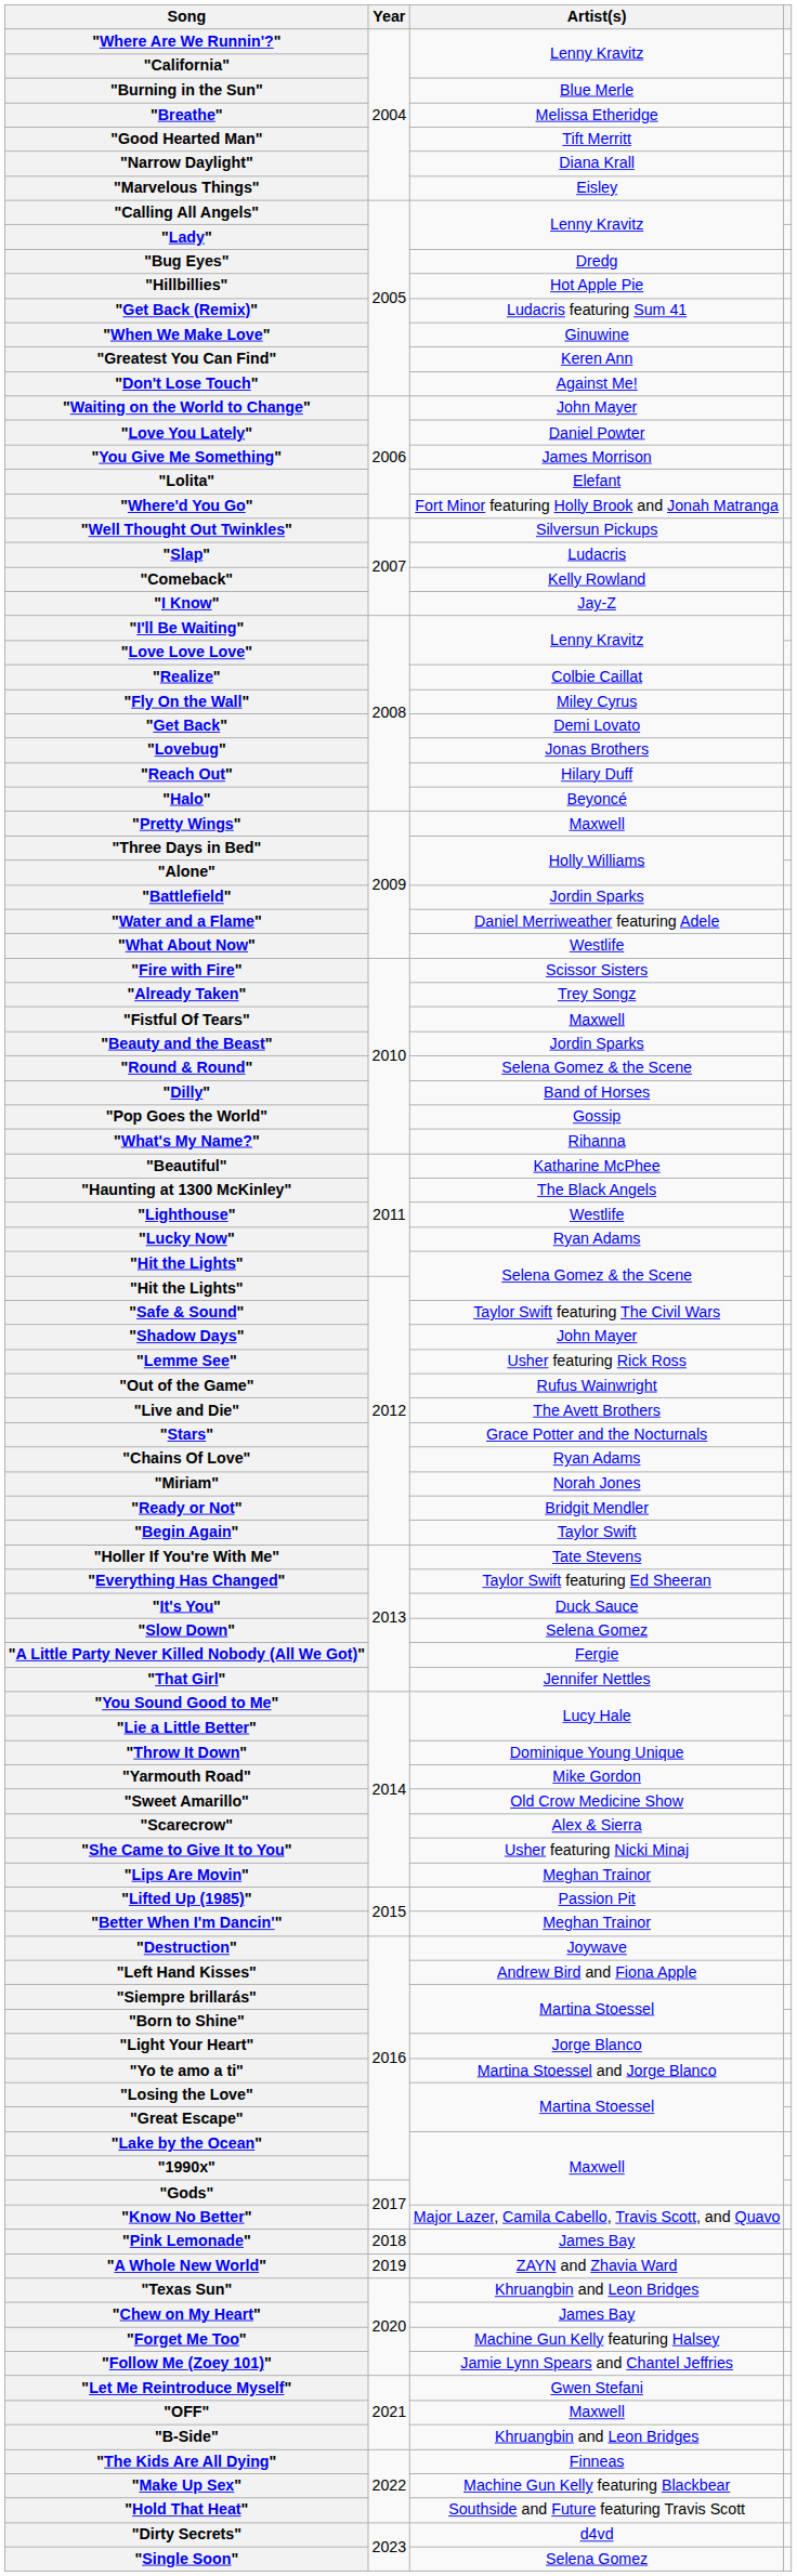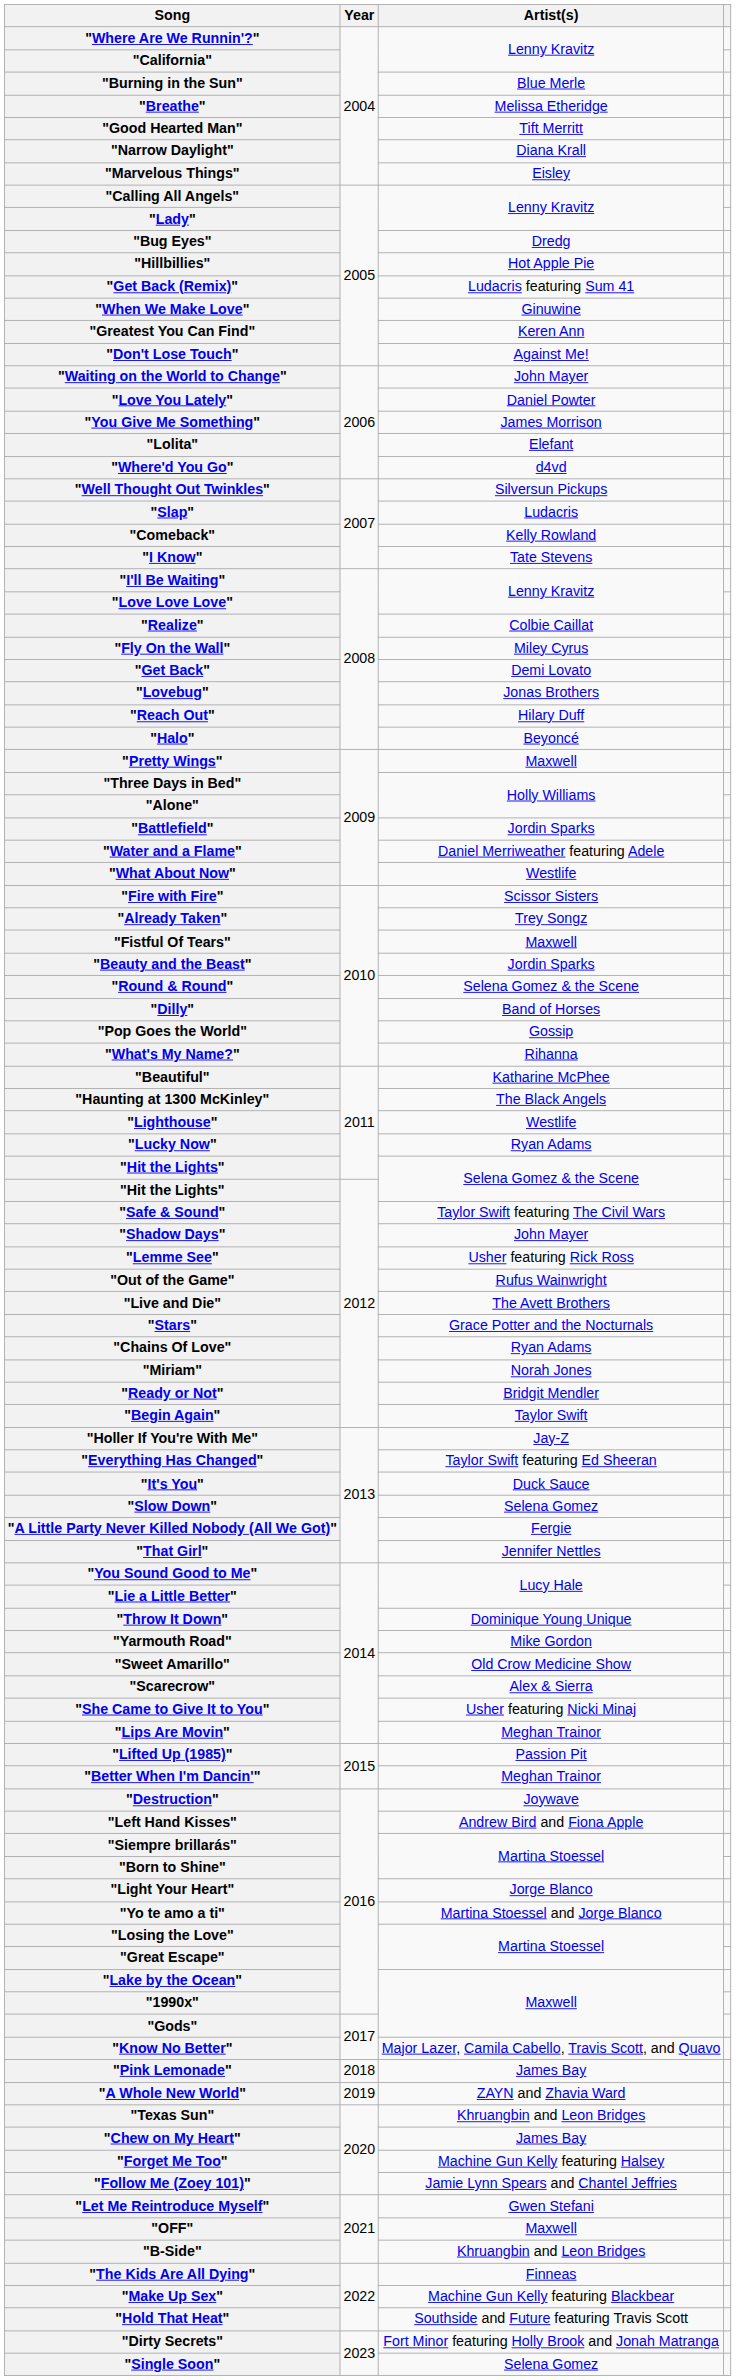"Where'd You Go" | Artist(s): Fort Minor featuring Holly Brook and Jonah Matranga -> d4vd
"I Know" | Artist(s): Jay-Z -> Tate Stevens
"Holler If You're With Me" | Artist(s): Tate Stevens -> Jay-Z
"Dirty Secrets" | Artist(s): d4vd -> Fort Minor featuring Holly Brook and Jonah Matranga
